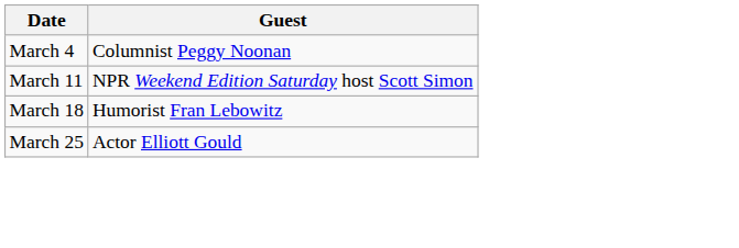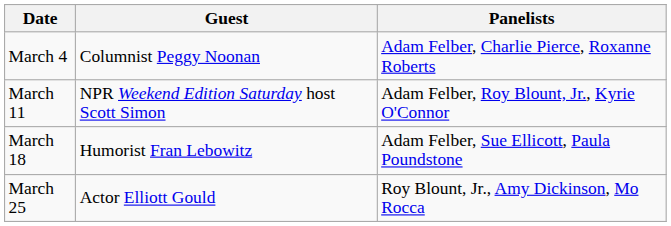+ column: Panelists | Adam Felber, Charlie Pierce, Roxanne Roberts | Adam Felber, Roy Blount, Jr., Kyrie O'Connor | Adam Felber, Sue Ellicott, Paula Poundstone | Roy Blount, Jr., Amy Dickinson, Mo Rocca
